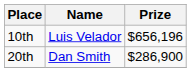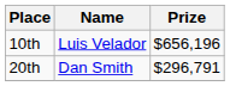20th | Prize: $286,900 -> $296,791
